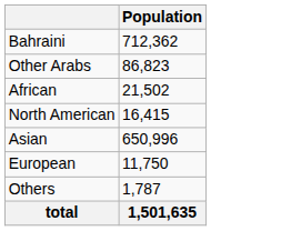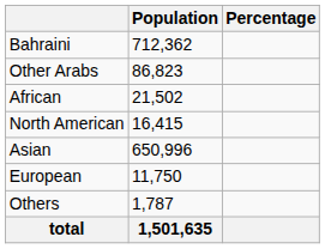+ column: Percentage
